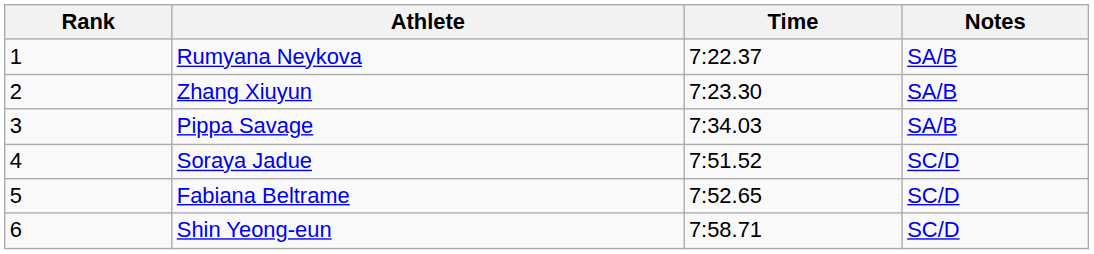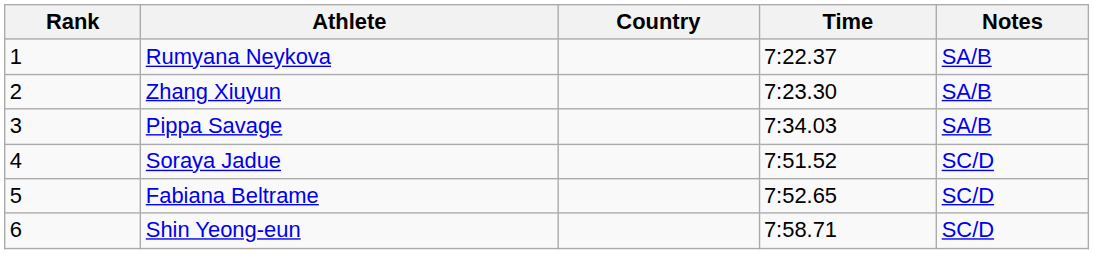+ column: Country
